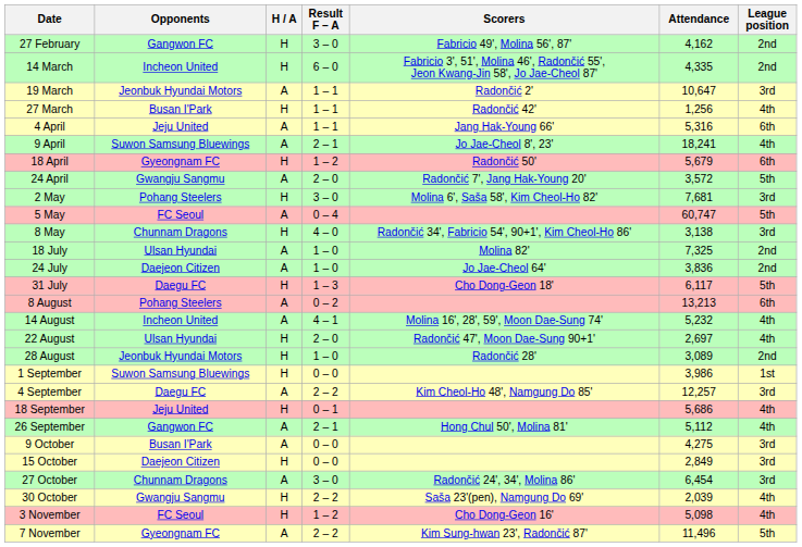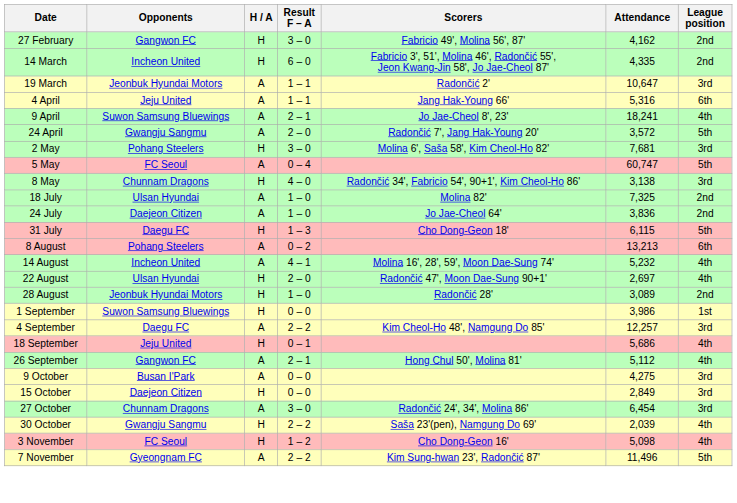- row: 27 March | Busan I'Park | H | 1 – 1 | Radončić 42' | 1,256 | 4th
- row: 18 April | Gyeongnam FC | H | 1 – 2 | Radončić 50' | 5,679 | 6th
31 July | Attendance: 6,117 -> 6,115
